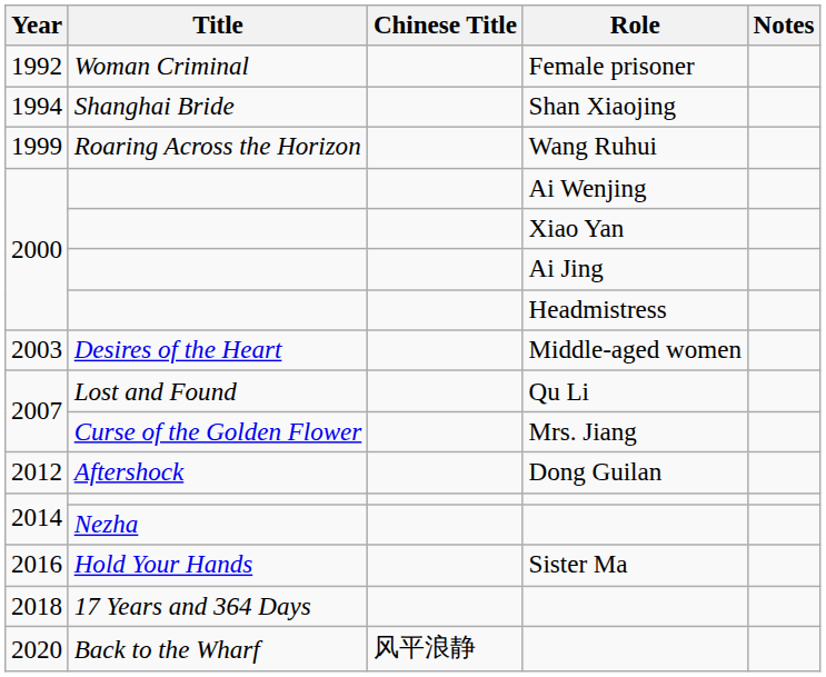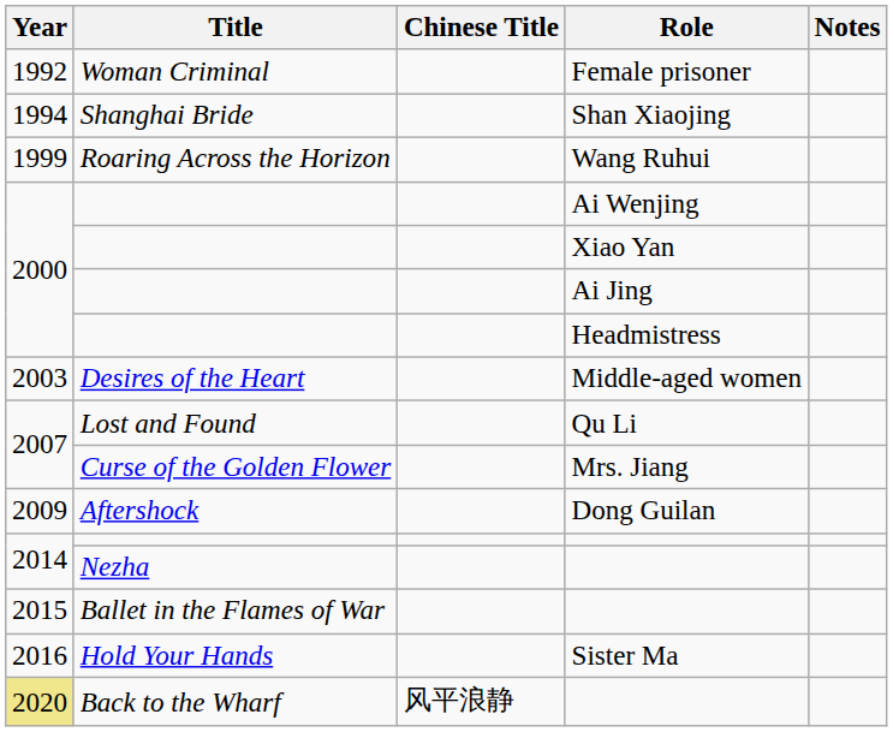Aftershock | Year: 2012 -> 2009
+ row: 2015 | Ballet in the Flames of War
- row: 2018 | 17 Years and 364 Days
Back to the Wharf | Year: no background -> khaki background
